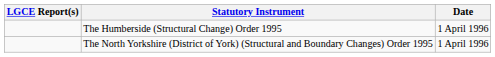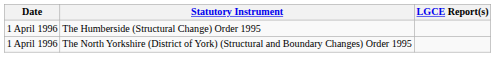columns swapped: Date <-> LGCE Report(s)
